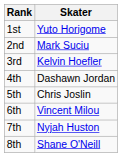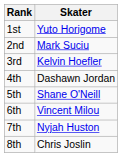5th | Skater: Chris Joslin -> Shane O'Neill
8th | Skater: Shane O'Neill -> Chris Joslin
